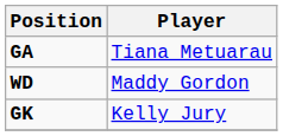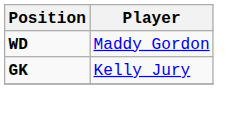- row: GA | Tiana Metuarau
